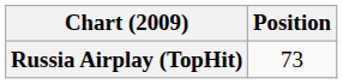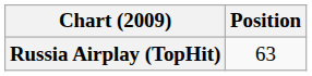Russia Airplay (TopHit) | Position: 73 -> 63
